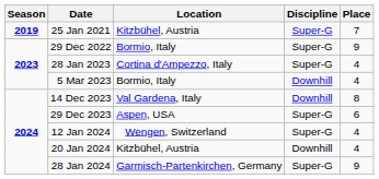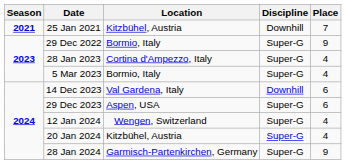25 Jan 2021 | Season: 2019 -> 2021
25 Jan 2021 | Discipline: Super-G -> Downhill
5 Mar 2023 | Discipline: Downhill -> Super-G
14 Dec 2023 | Place: 8 -> 6
20 Jan 2024 | Discipline: Downhill -> Super-G
